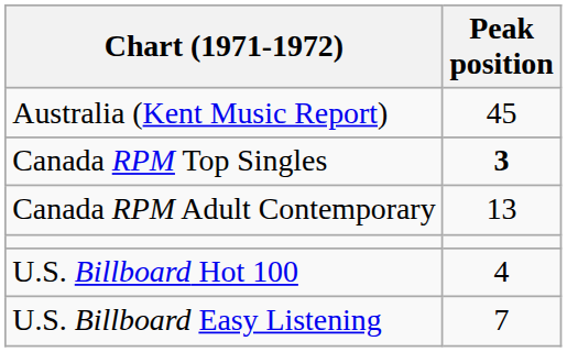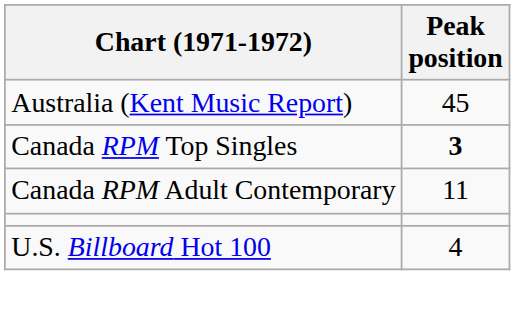Canada RPM Adult Contemporary | Peak position: 13 -> 11
- row: U.S. Billboard Easy Listening | 7
